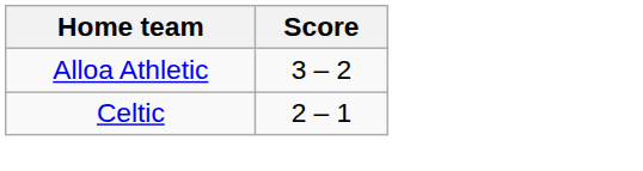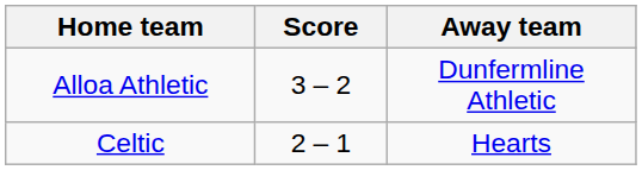+ column: Away team | Dunfermline Athletic | Hearts
